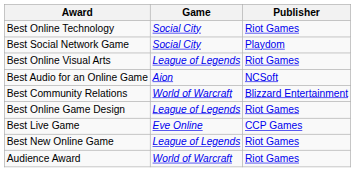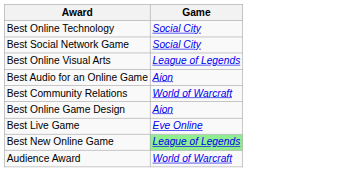- column: Publisher | Riot Games | Playdom | Riot Games | NCSoft | Blizzard Entertainment | Riot Games | CCP Games | Riot Games | Riot Games
Best Online Game Design | Game: League of Legends -> Aion
Best New Online Game | Game: no background -> lightgreen background
